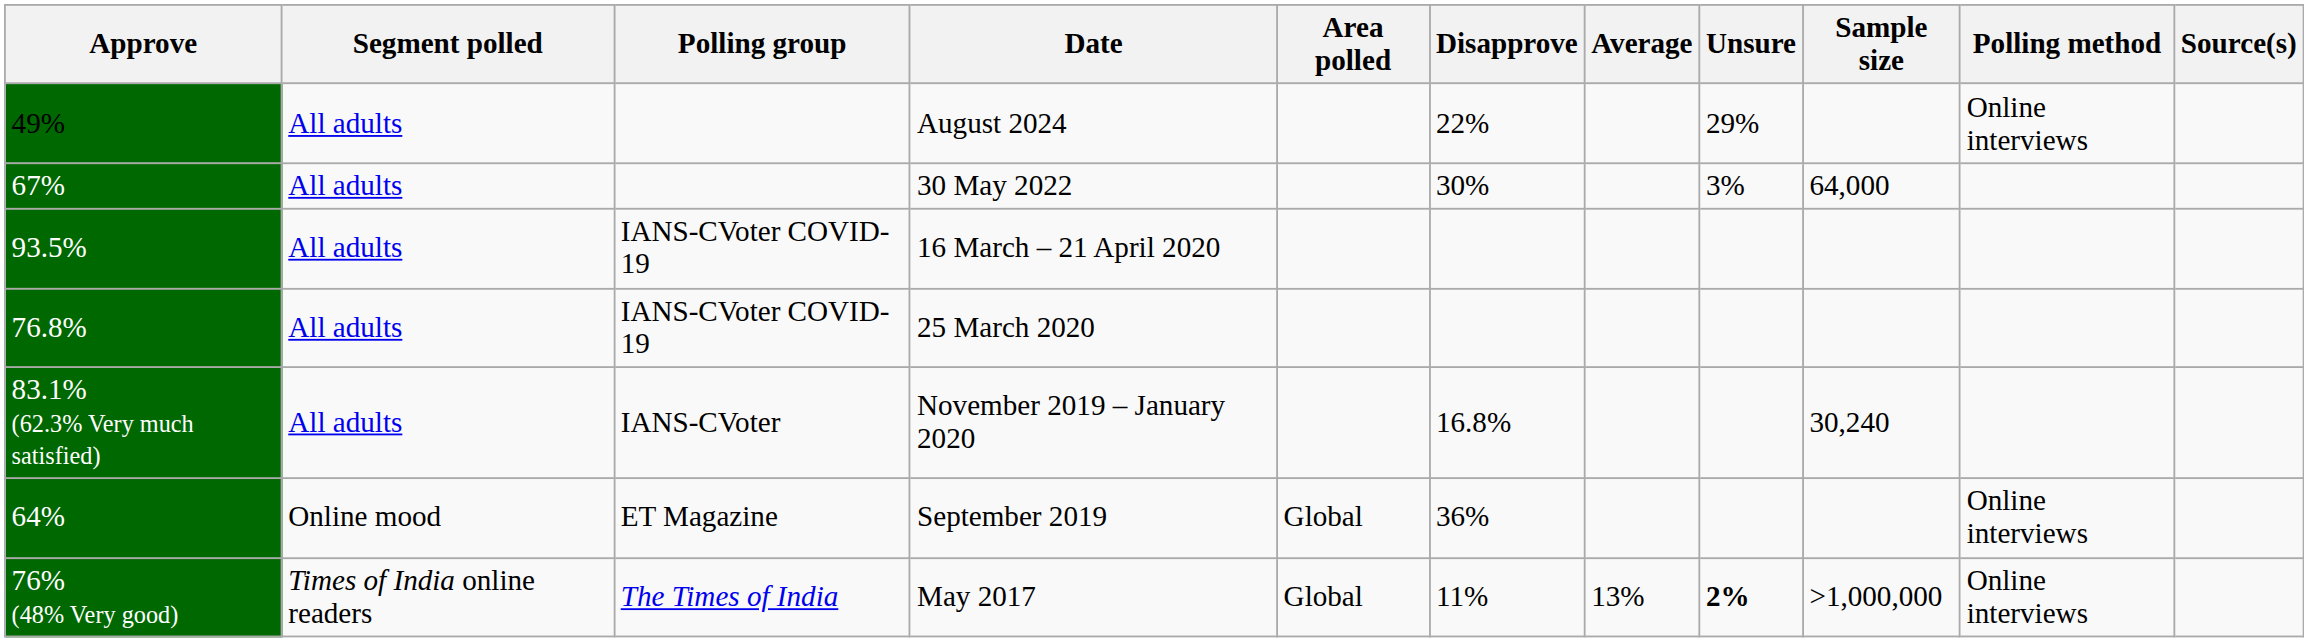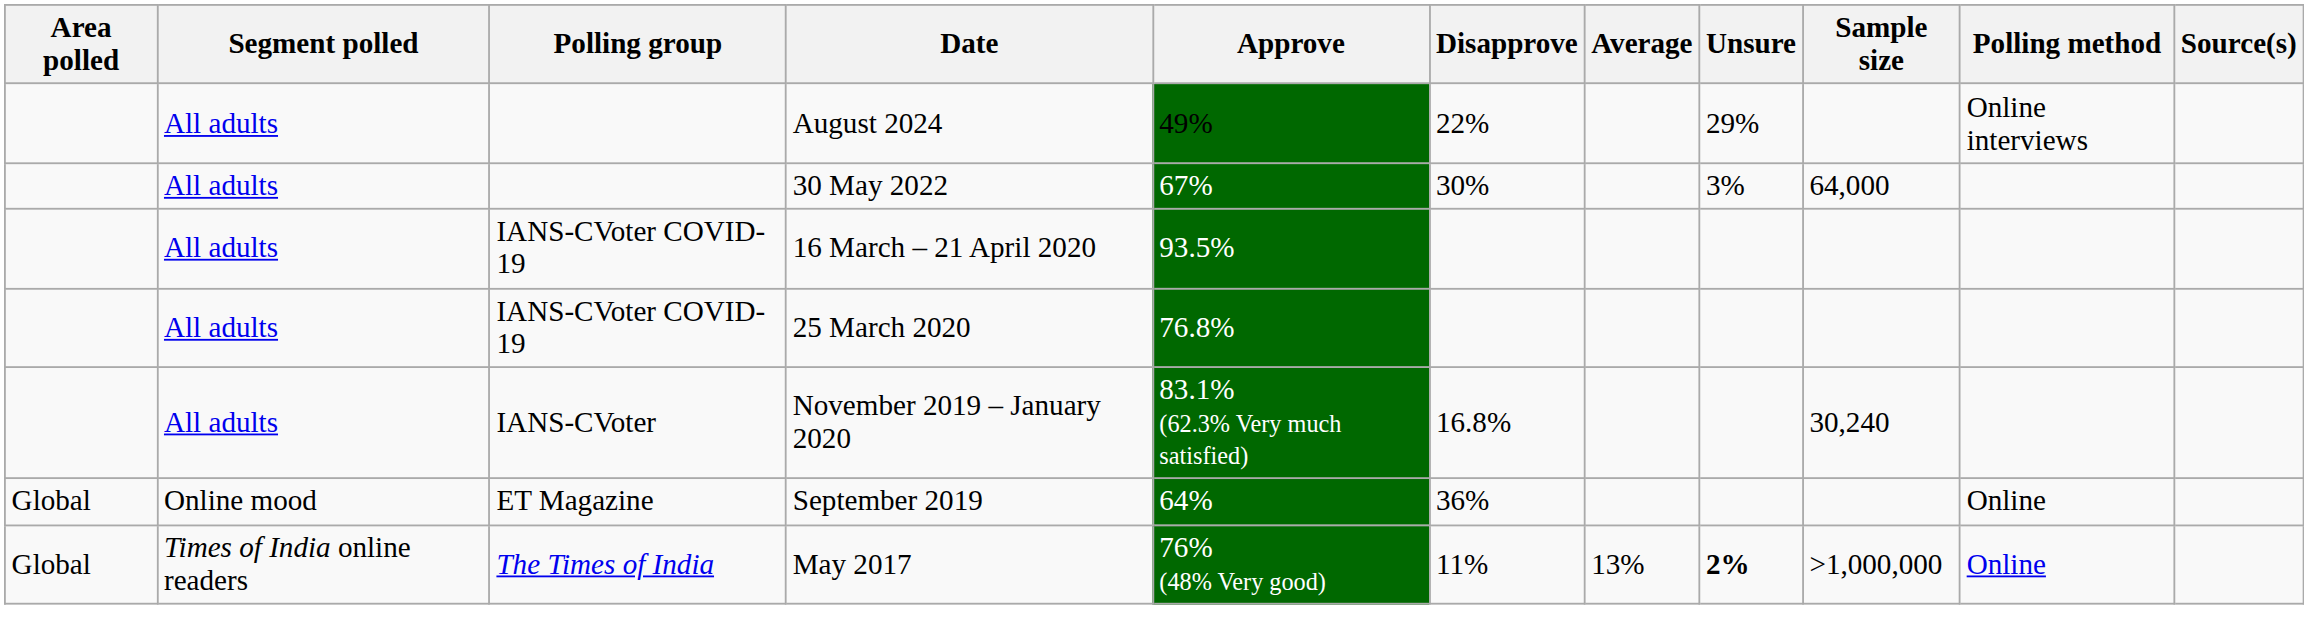columns swapped: Area polled <-> Approve
September 2019 | Polling method: Online interviews -> Online
May 2017 | Polling method: Online interviews -> Online
